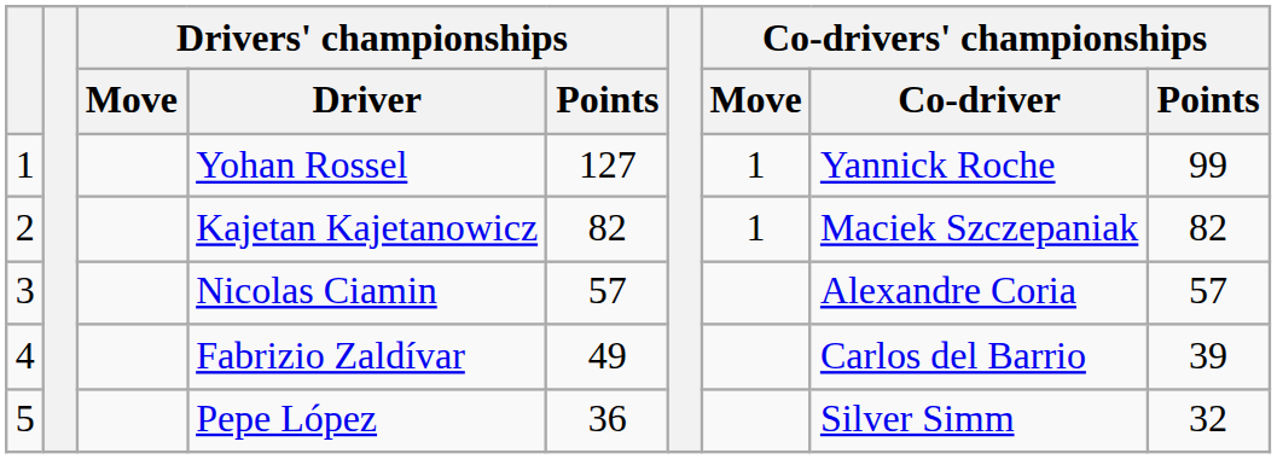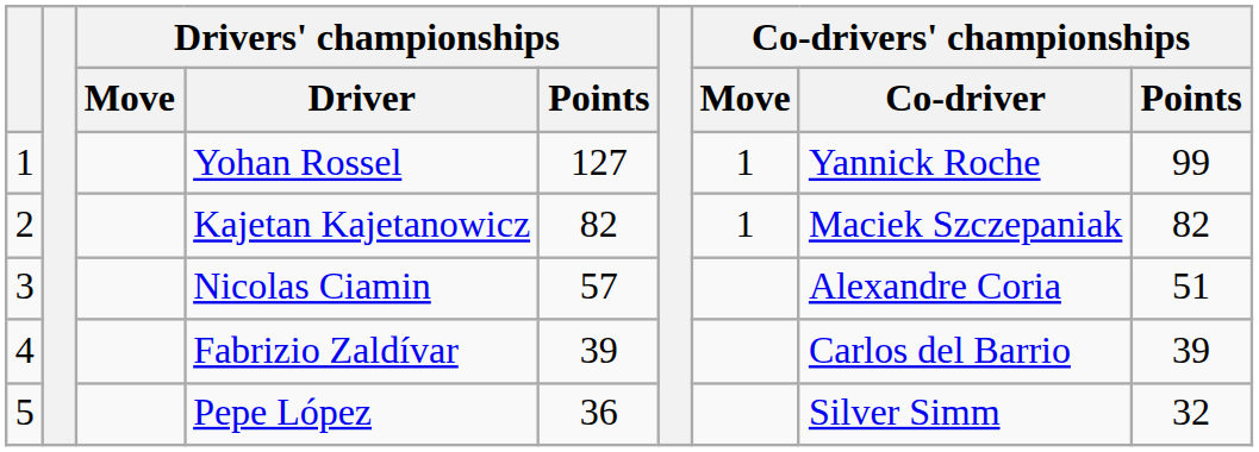Nicolas Ciamin | Co-drivers' championships / Points: 57 -> 51
Fabrizio Zaldívar | Drivers' championships / Points: 49 -> 39
